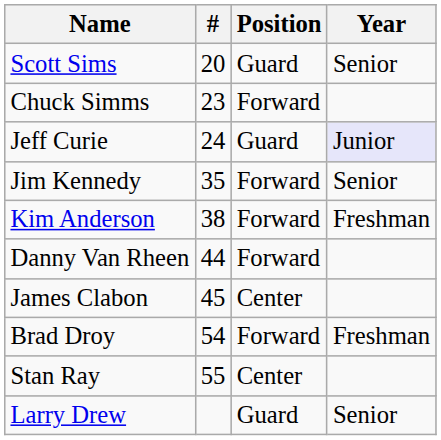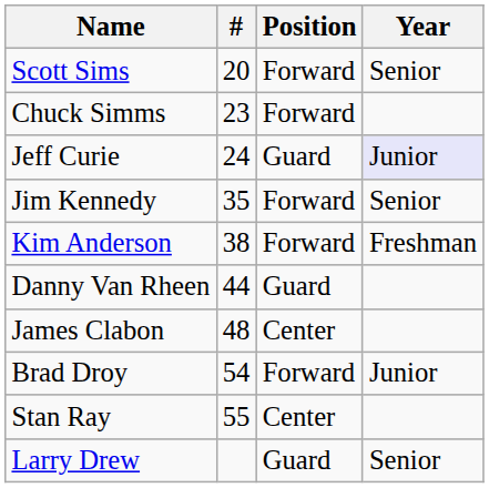Scott Sims | Position: Guard -> Forward
Danny Van Rheen | Position: Forward -> Guard
James Clabon | #: 45 -> 48
Brad Droy | Year: Freshman -> Junior
